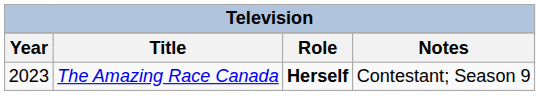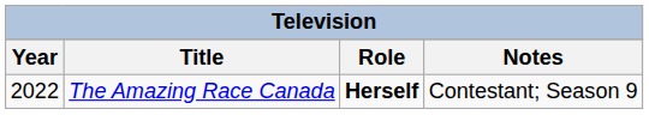The Amazing Race Canada | Year: 2023 -> 2022
